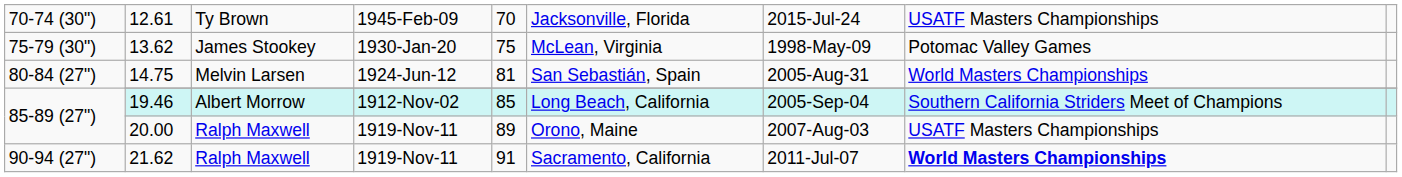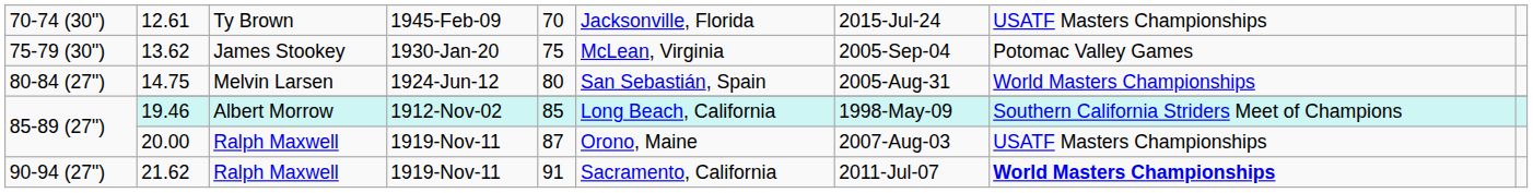13.62 | column 7: 1998-May-09 -> 2005-Sep-04
14.75 | column 5: 81 -> 80
19.46 | column 7: 2005-Sep-04 -> 1998-May-09
20.00 | column 5: 89 -> 87
